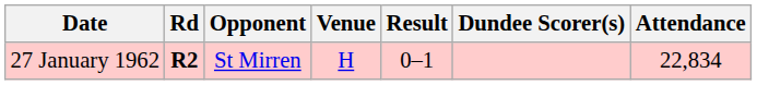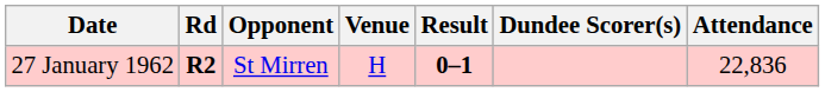27 January 1962 | Result: normal -> bold
27 January 1962 | Attendance: 22,834 -> 22,836
